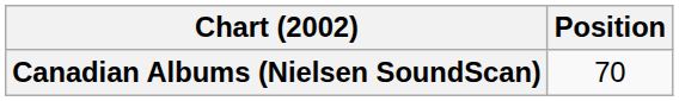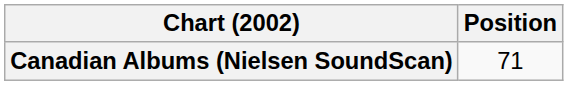Canadian Albums (Nielsen SoundScan) | Position: 70 -> 71
